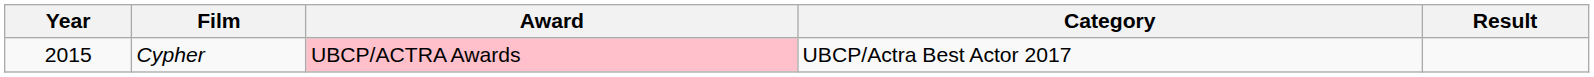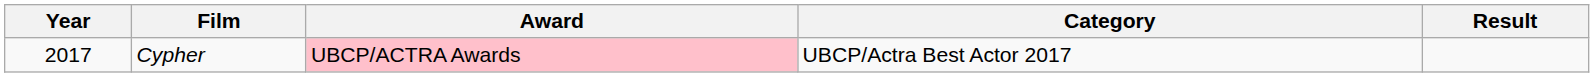Cypher | Year: 2015 -> 2017
